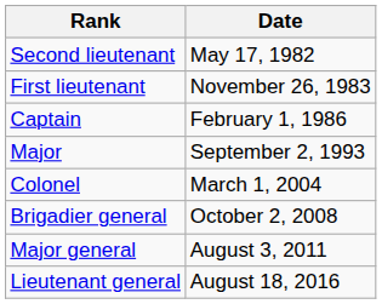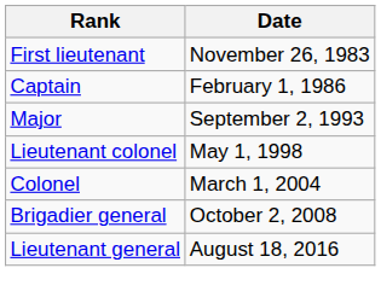- row: Second lieutenant | May 17, 1982
+ row: Lieutenant colonel | May 1, 1998
- row: Major general | August 3, 2011
